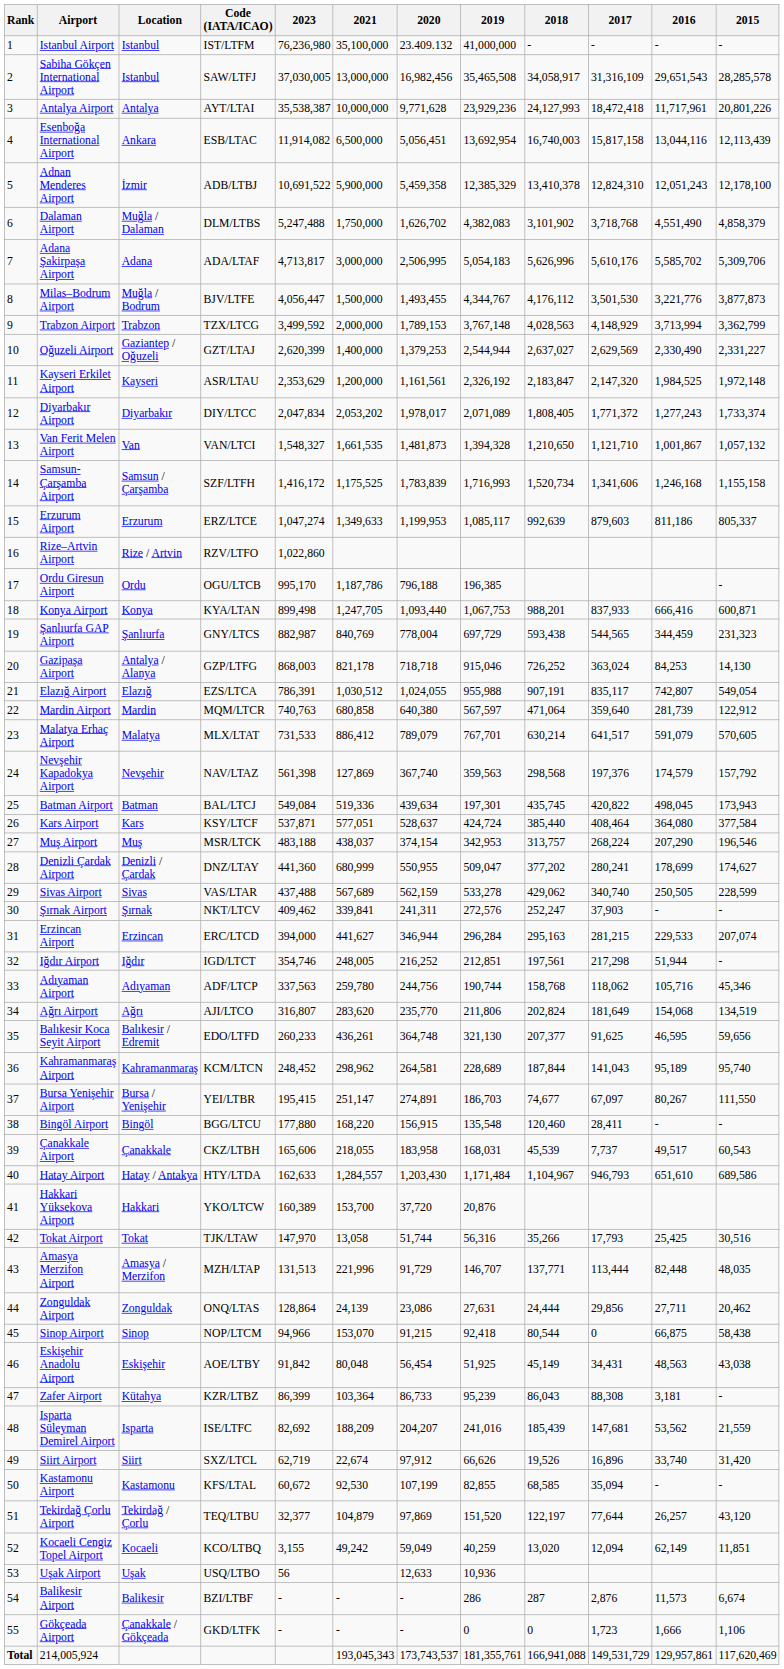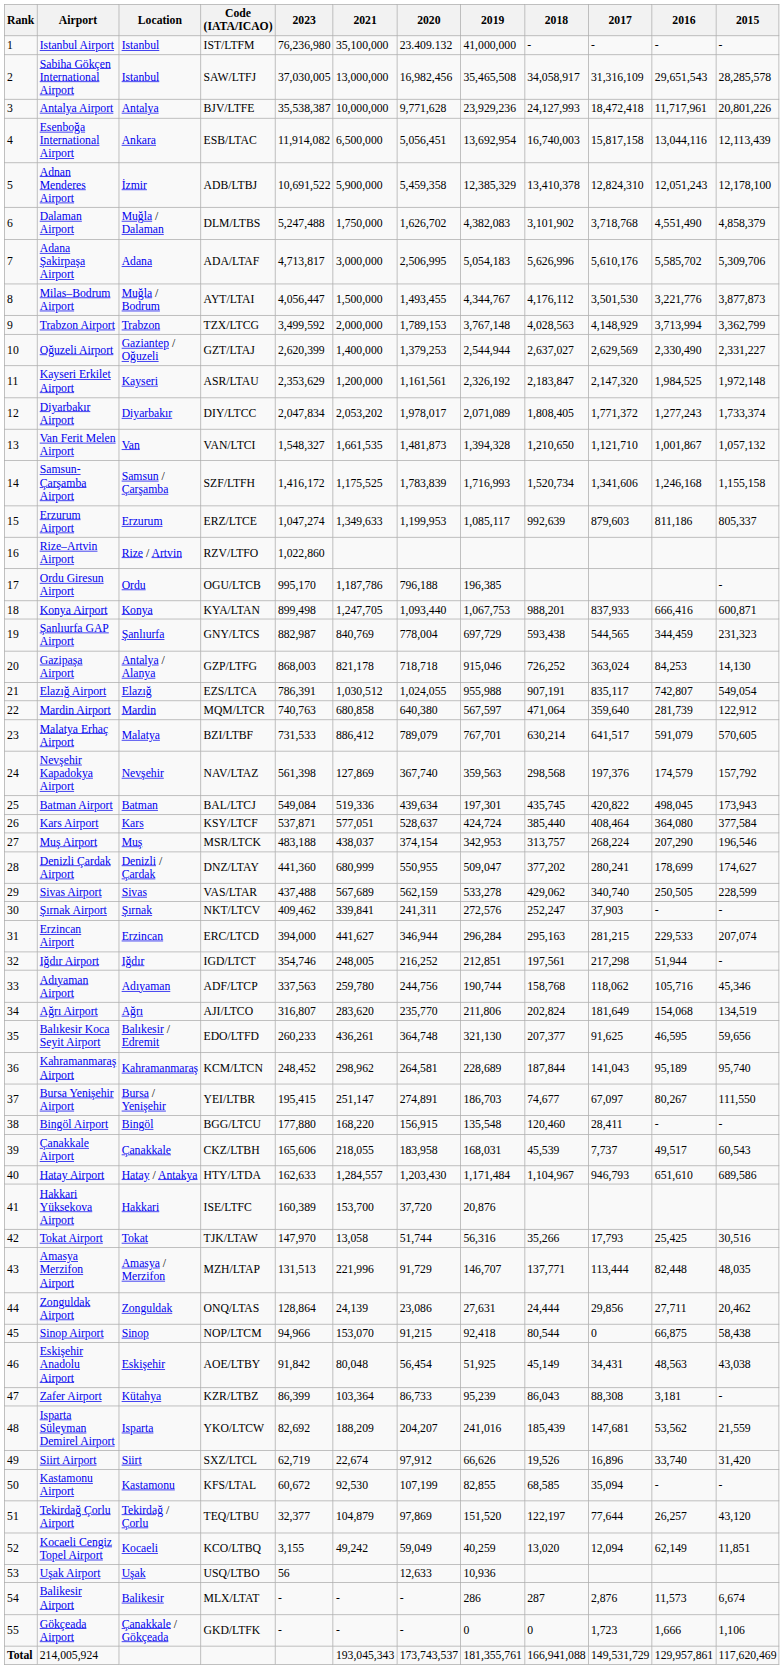Antalya Airport | Code (IATA/ICAO): AYT/LTAI -> BJV/LTFE
Milas–Bodrum Airport | Code (IATA/ICAO): BJV/LTFE -> AYT/LTAI
Malatya Erhaç Airport | Code (IATA/ICAO): MLX/LTAT -> BZI/LTBF
Hakkari Yüksekova Airport | Code (IATA/ICAO): YKO/LTCW -> ISE/LTFC
Isparta Süleyman Demirel Airport | Code (IATA/ICAO): ISE/LTFC -> YKO/LTCW
Balikesir Airport | Code (IATA/ICAO): BZI/LTBF -> MLX/LTAT
